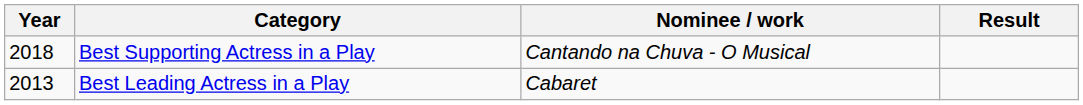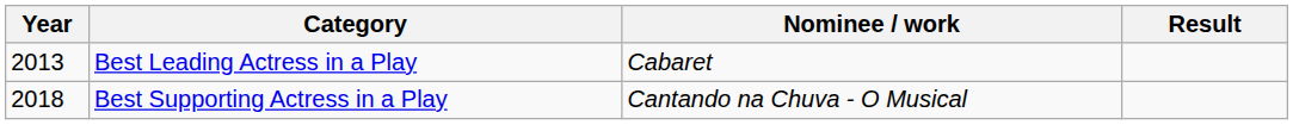rows swapped: Best Leading Actress in a Play <-> Best Supporting Actress in a Play
